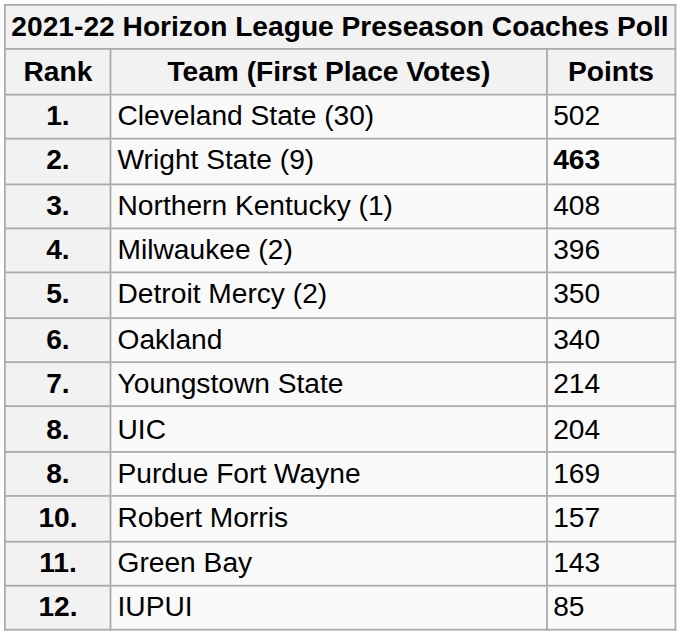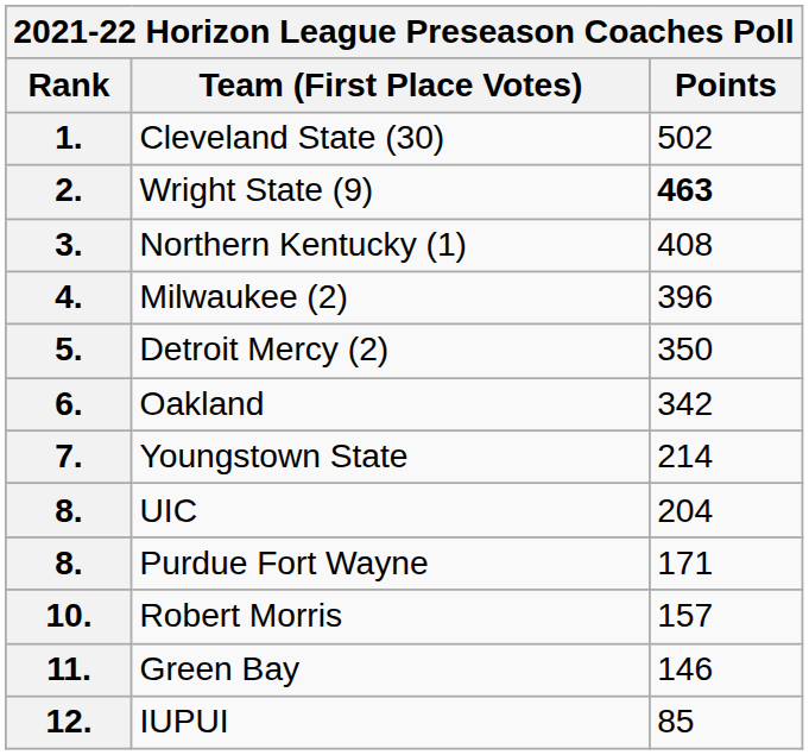6. | Points: 340 -> 342
8. / Purdue Fort Wayne | Points: 169 -> 171
11. | Points: 143 -> 146
